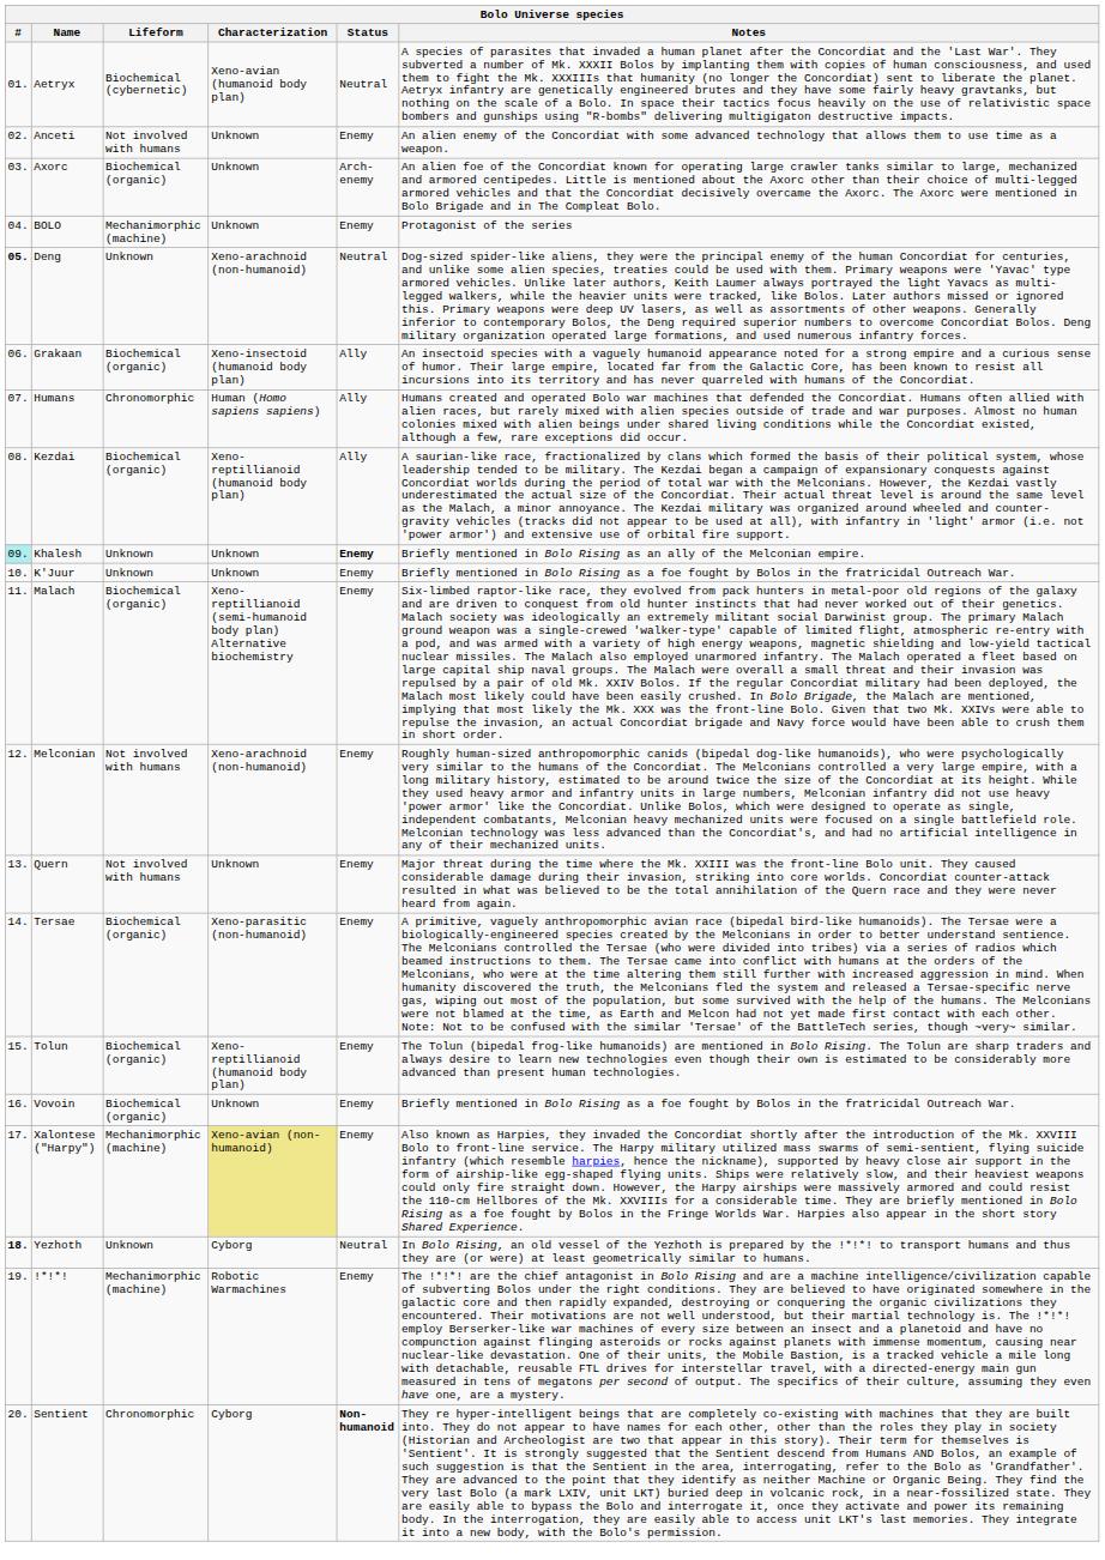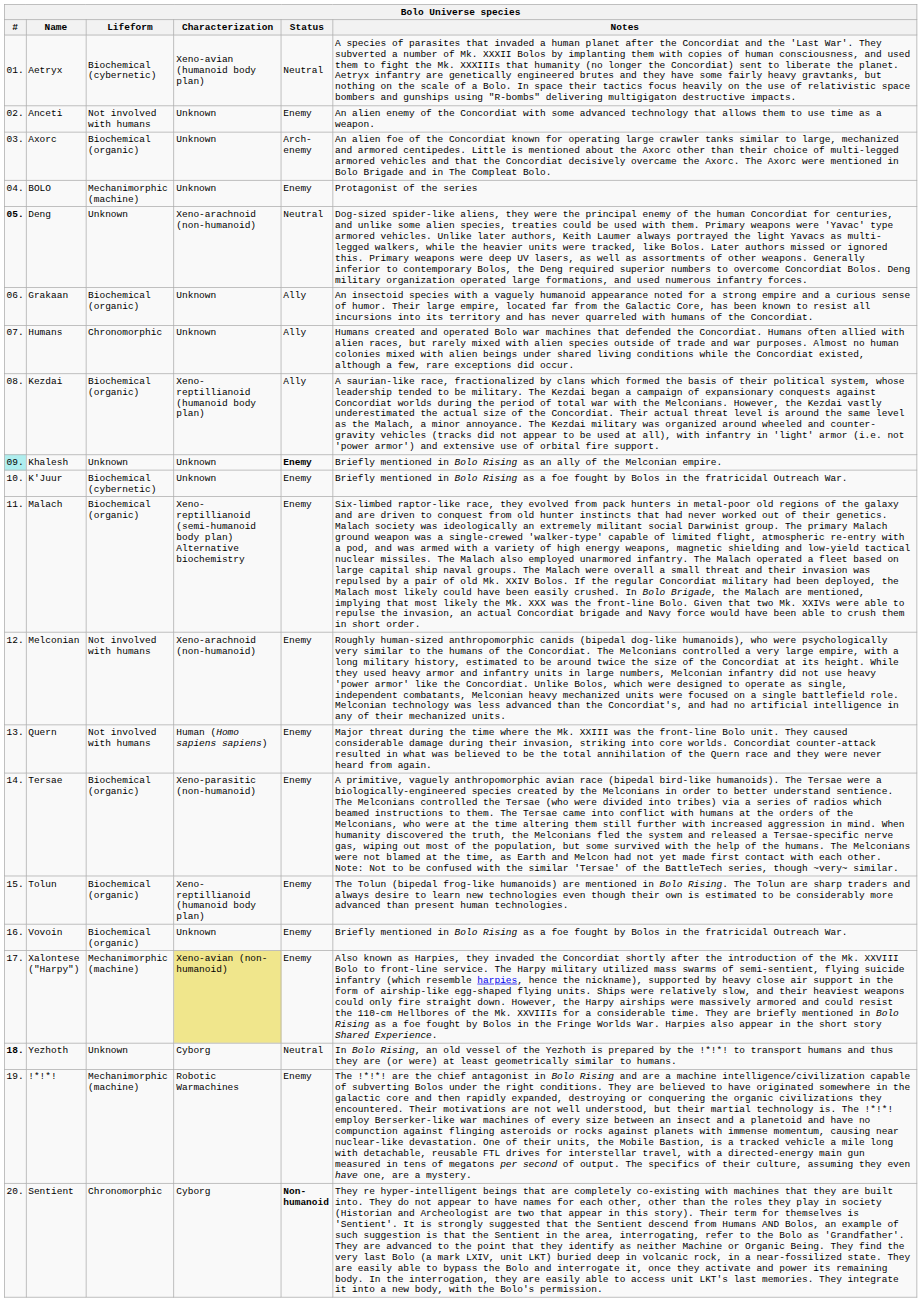Grakaan | Characterization: Xeno-insectoid (humanoid body plan) -> Unknown
Humans | Characterization: Human (Homo sapiens sapiens) -> Unknown
K'Juur | Lifeform: Unknown -> Biochemical (cybernetic)
Quern | Characterization: Unknown -> Human (Homo sapiens sapiens)
